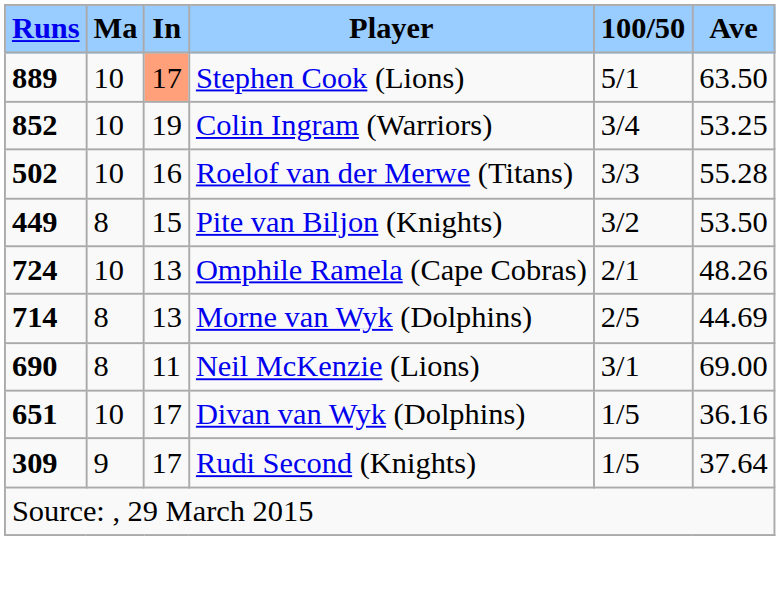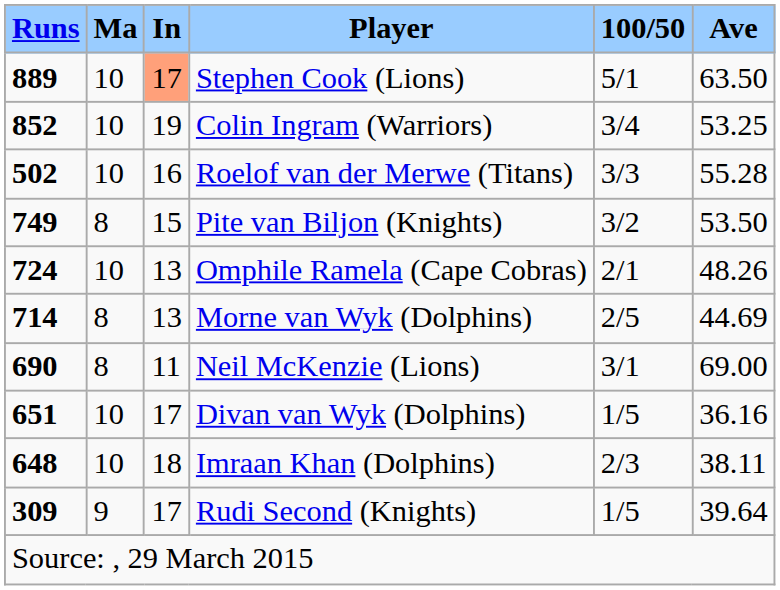Pite van Biljon (Knights) | Runs: 449 -> 749
+ row: 648 | 10 | 18 | Imraan Khan (Dolphins) | 2/3 | 38.11
Rudi Second (Knights) | Ave: 37.64 -> 39.64
